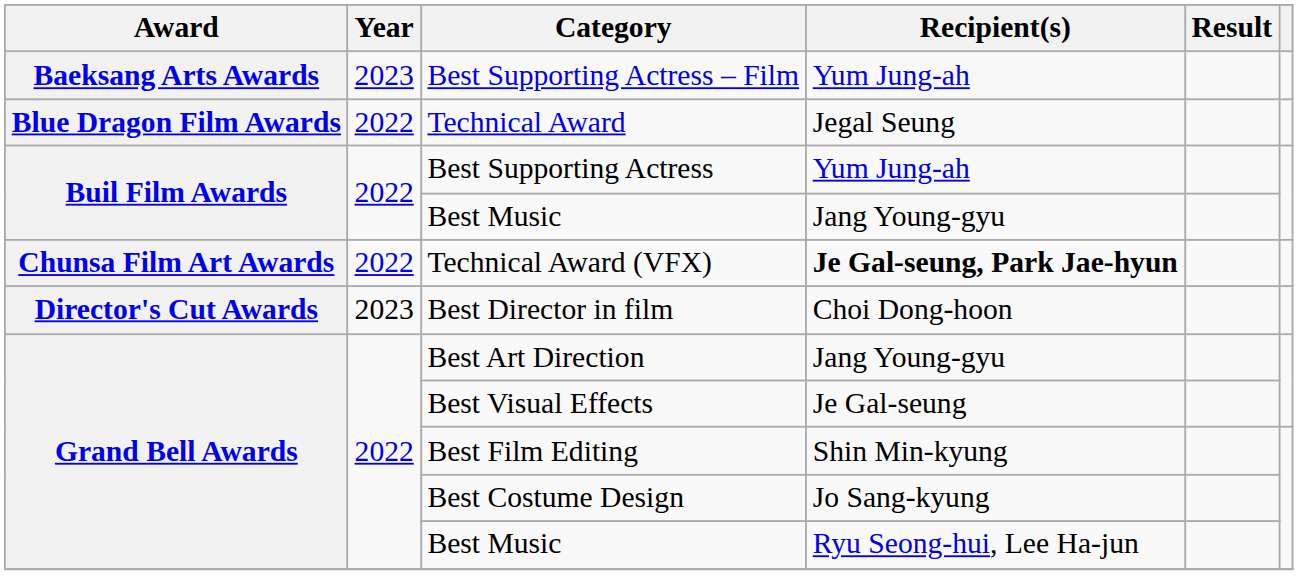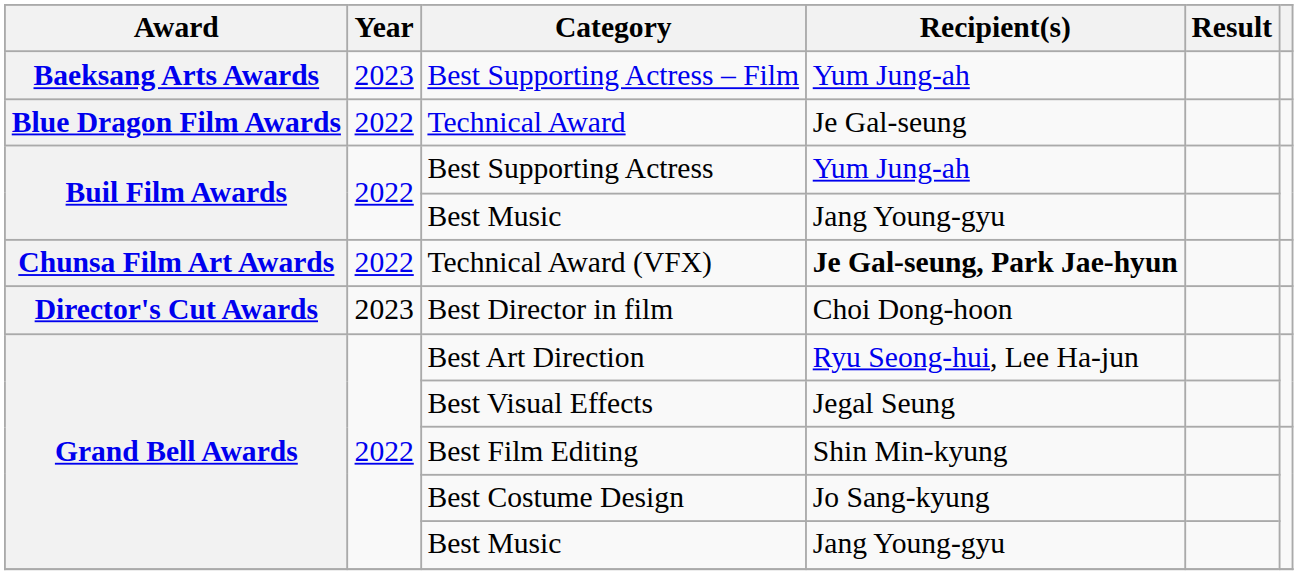Technical Award | Recipient(s): Jegal Seung -> Je Gal-seung
Best Art Direction | Recipient(s): Jang Young-gyu -> Ryu Seong-hui, Lee Ha-jun
Best Visual Effects | Recipient(s): Je Gal-seung -> Jegal Seung
Grand Bell Awards / Best Music | Recipient(s): Ryu Seong-hui, Lee Ha-jun -> Jang Young-gyu
